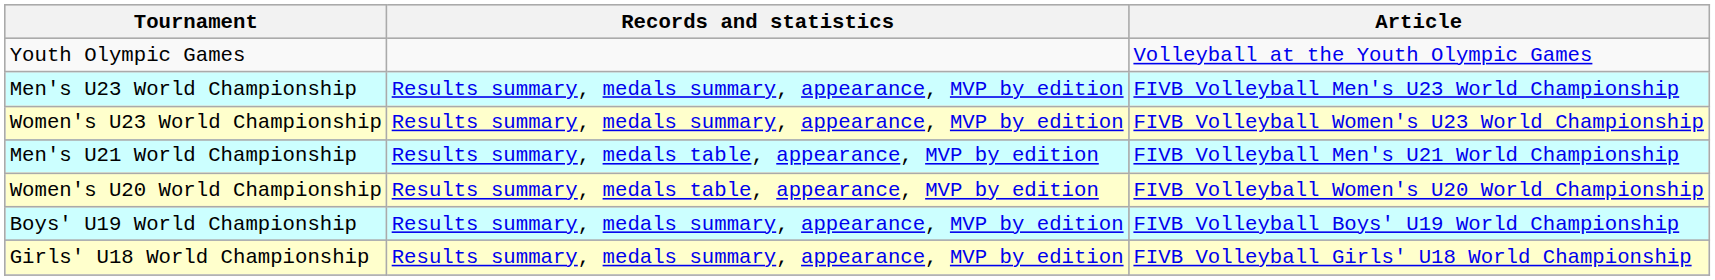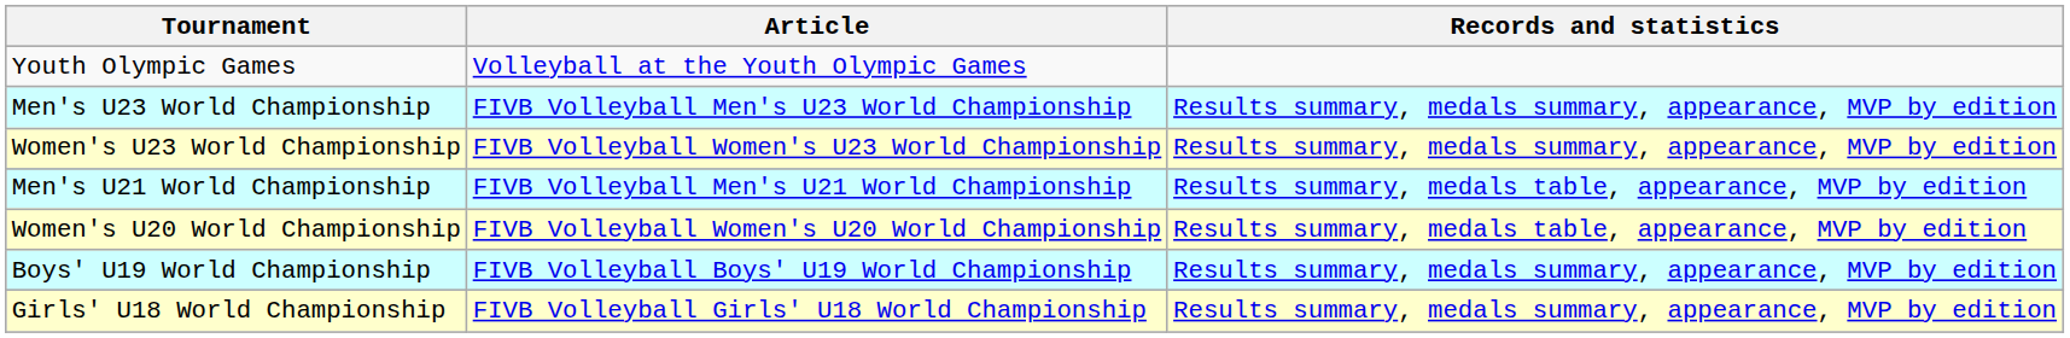columns swapped: Article <-> Records and statistics
